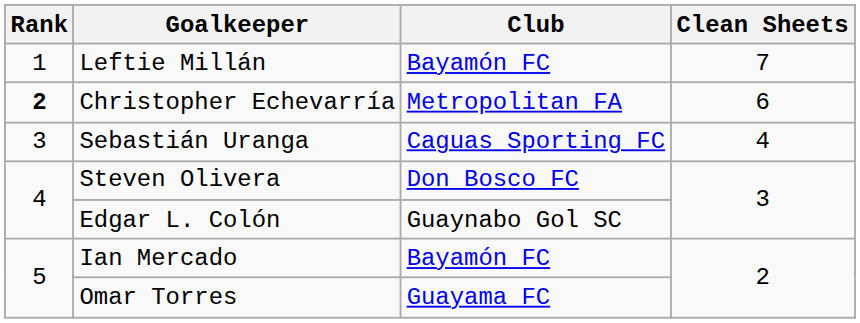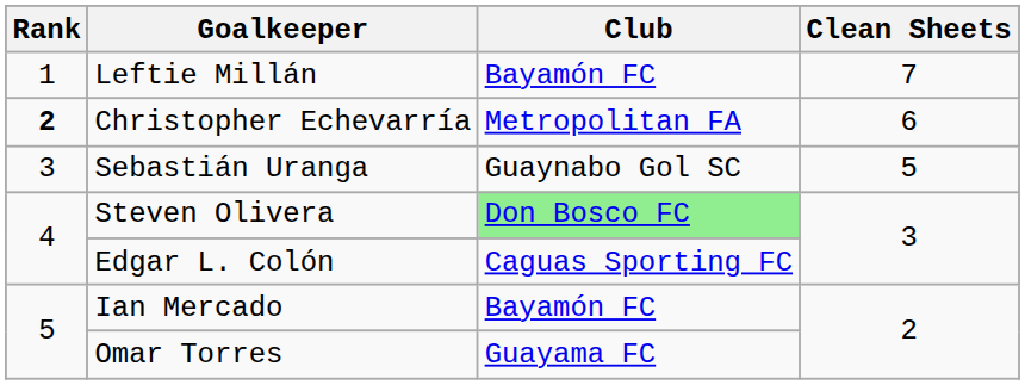Sebastián Uranga | Club: Caguas Sporting FC -> Guaynabo Gol SC
Sebastián Uranga | Clean Sheets: 4 -> 5
Steven Olivera | Club: no background -> lightgreen background
Edgar L. Colón | Club: Guaynabo Gol SC -> Caguas Sporting FC
